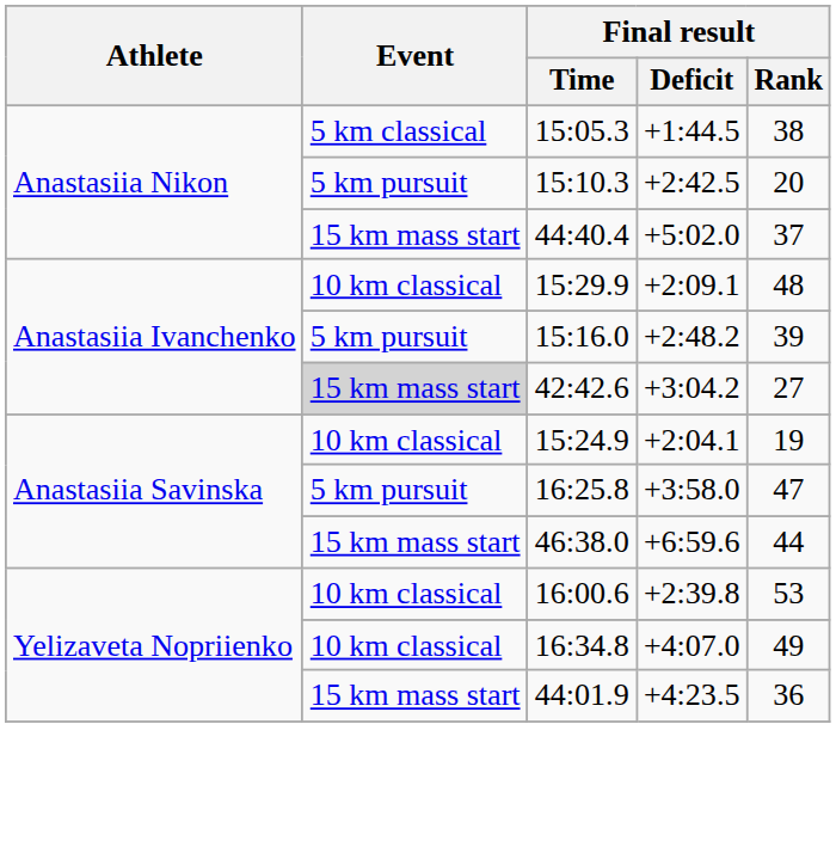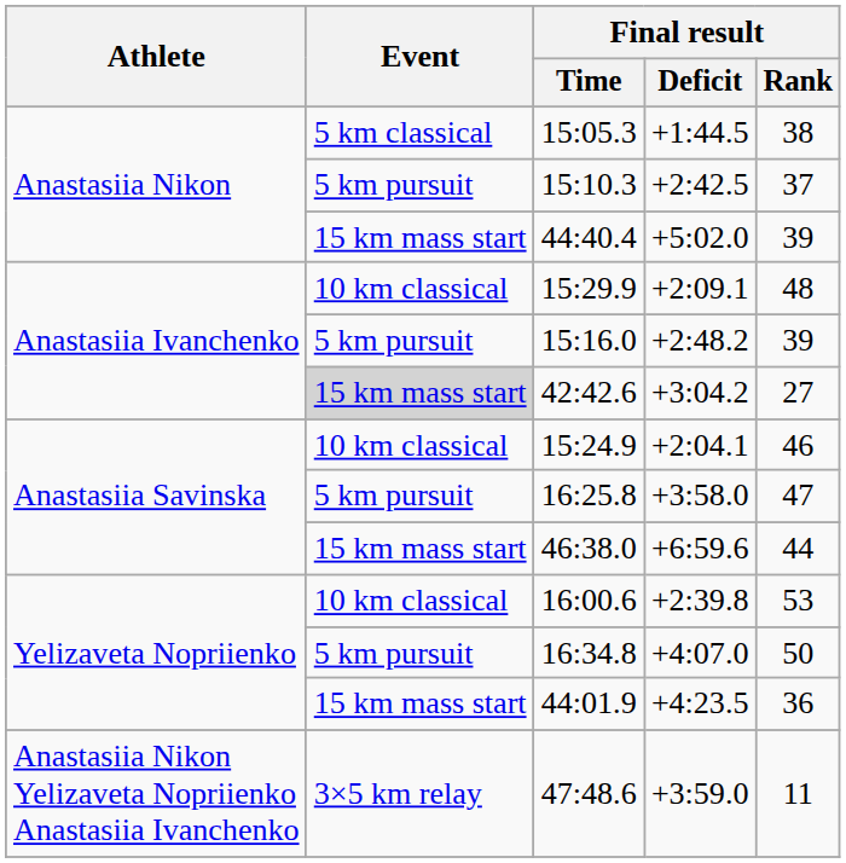15:10.3 | Final result / Rank: 20 -> 37
44:40.4 | Final result / Rank: 37 -> 39
15:24.9 | Final result / Rank: 19 -> 46
16:34.8 | Event: 10 km classical -> 5 km pursuit
16:34.8 | Final result / Rank: 49 -> 50
+ row: Anastasiia Nikon Yelizaveta Nopriienko Anastasiia Ivanchenko | 3×5 km relay | 47:48.6 | +3:59.0 | 11
